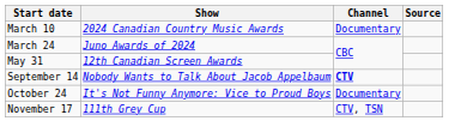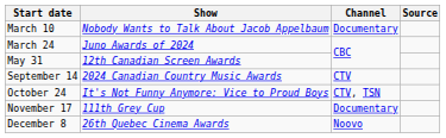March 10 | Show: 2024 Canadian Country Music Awards -> Nobody Wants to Talk About Jacob Appelbaum
September 14 | Show: Nobody Wants to Talk About Jacob Appelbaum -> 2024 Canadian Country Music Awards
September 14 | Channel: bold -> normal
October 24 | Channel: Documentary -> CTV, TSN
November 17 | Channel: CTV, TSN -> Documentary
+ row: December 8 | 26th Quebec Cinema Awards | Noovo
